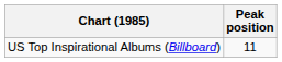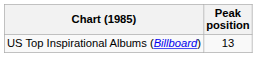US Top Inspirational Albums (Billboard) | Peak position: 11 -> 13
